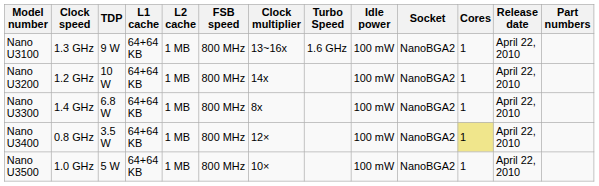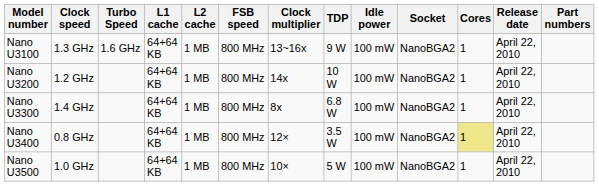columns swapped: Turbo Speed <-> TDP
